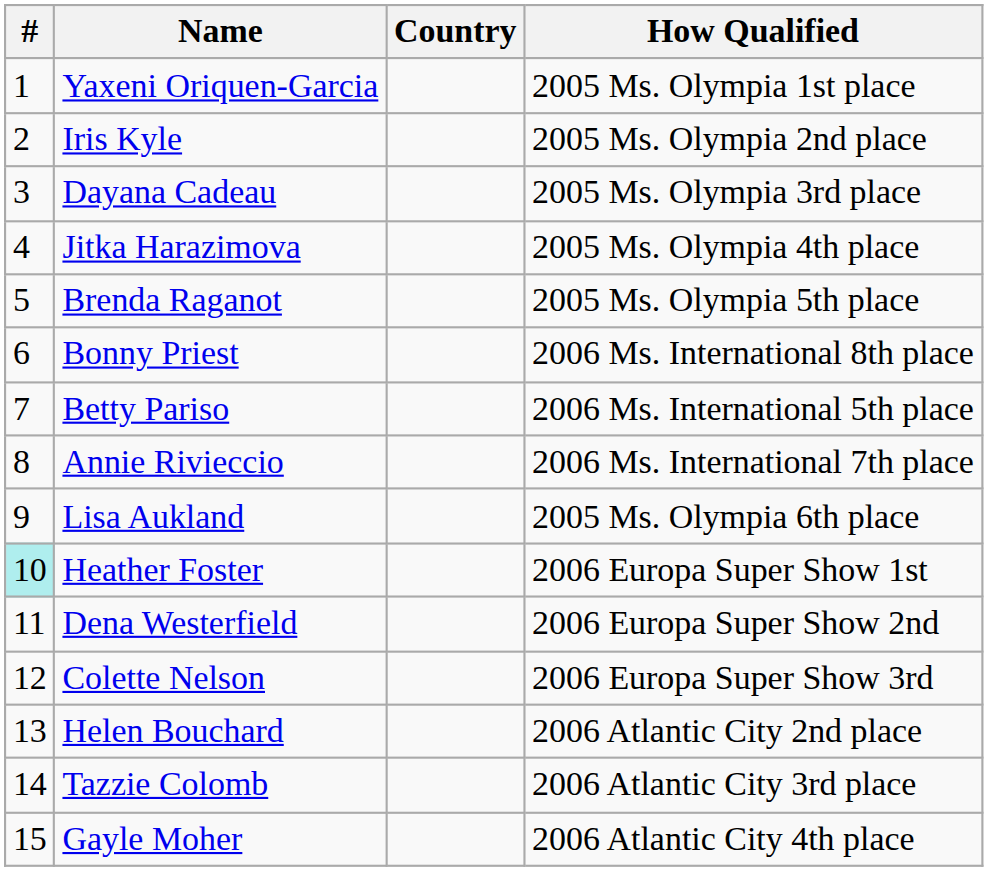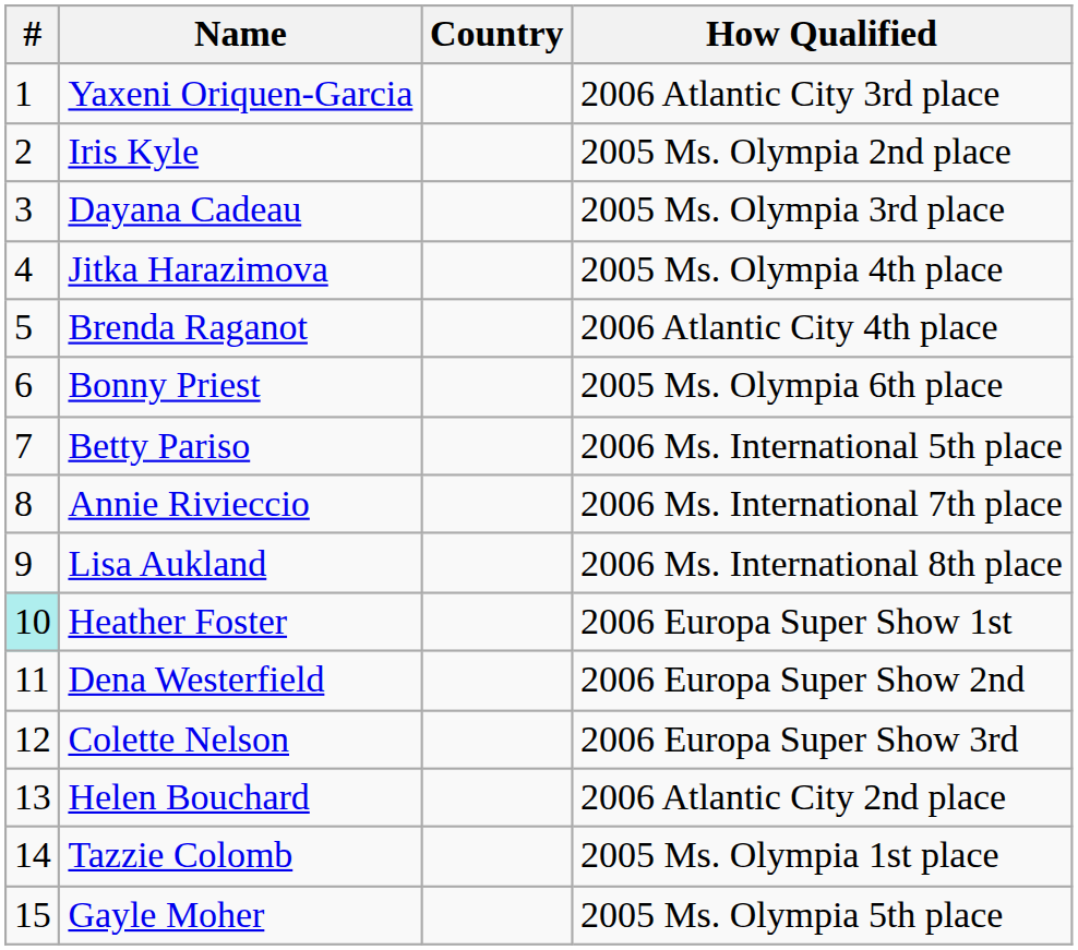Yaxeni Oriquen-Garcia | How Qualified: 2005 Ms. Olympia 1st place -> 2006 Atlantic City 3rd place
Brenda Raganot | How Qualified: 2005 Ms. Olympia 5th place -> 2006 Atlantic City 4th place
Bonny Priest | How Qualified: 2006 Ms. International 8th place -> 2005 Ms. Olympia 6th place
Lisa Aukland | How Qualified: 2005 Ms. Olympia 6th place -> 2006 Ms. International 8th place
Tazzie Colomb | How Qualified: 2006 Atlantic City 3rd place -> 2005 Ms. Olympia 1st place
Gayle Moher | How Qualified: 2006 Atlantic City 4th place -> 2005 Ms. Olympia 5th place
